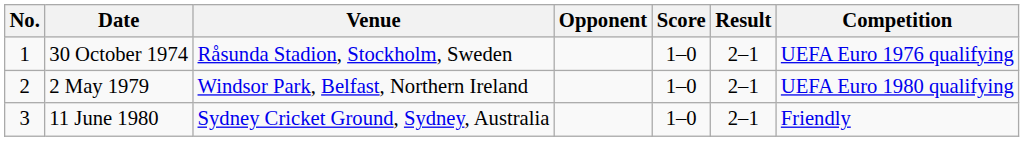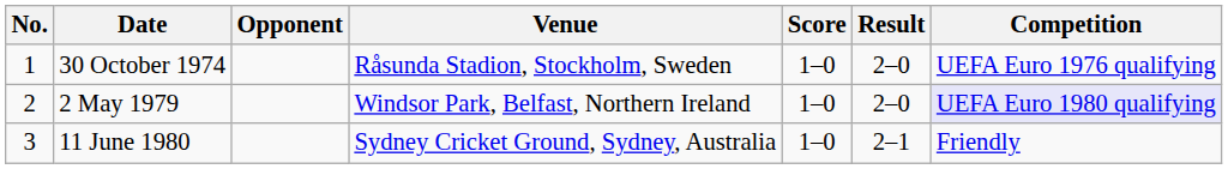columns swapped: Venue <-> Opponent
30 October 1974 | Result: 2–1 -> 2–0
2 May 1979 | Result: 2–1 -> 2–0
2 May 1979 | Competition: no background -> lavender background
